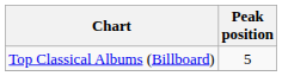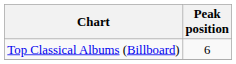Top Classical Albums (Billboard) | Peak position: 5 -> 6
